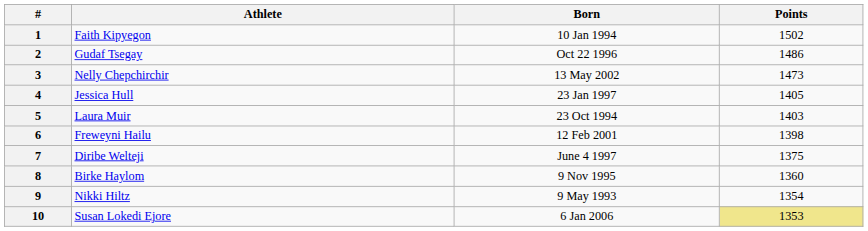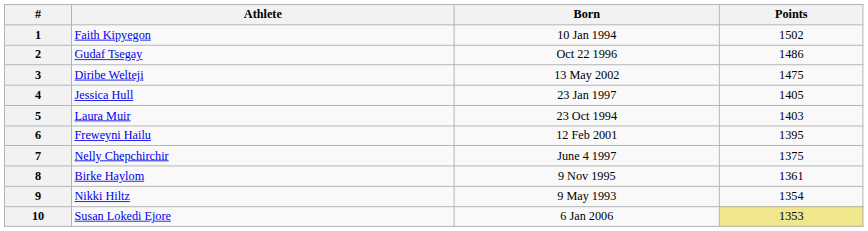3 | Athlete: Nelly Chepchirchir -> Diribe Welteji
3 | Points: 1473 -> 1475
6 | Points: 1398 -> 1395
7 | Athlete: Diribe Welteji -> Nelly Chepchirchir
8 | Points: 1360 -> 1361
